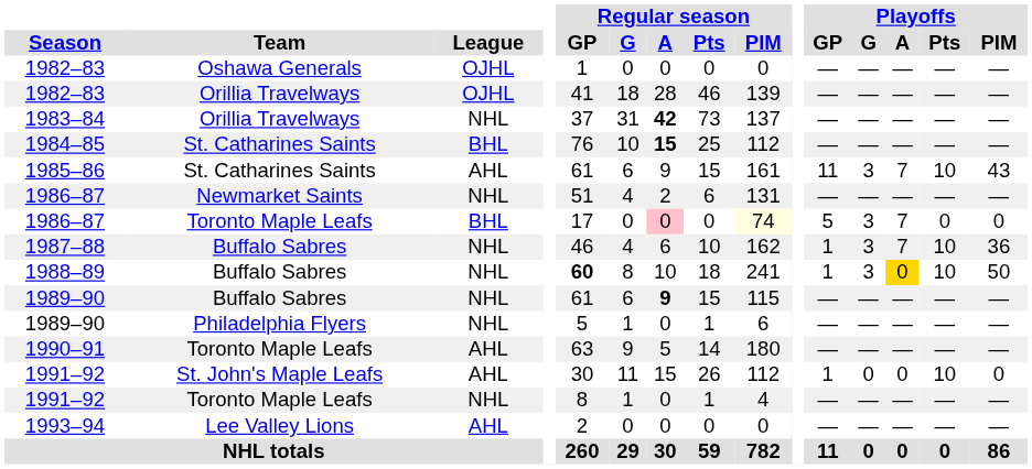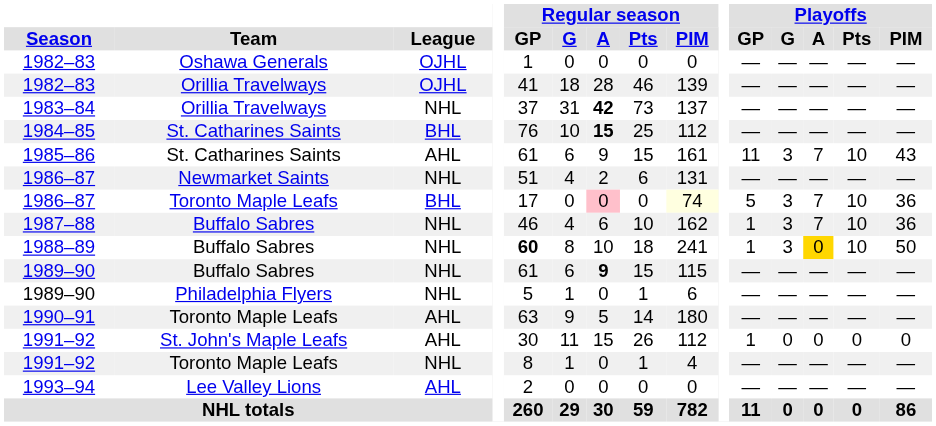1986–87 / Toronto Maple Leafs | Playoffs / Pts: 0 -> 10
1986–87 / Toronto Maple Leafs | Playoffs / PIM: 0 -> 36
1991–92 / St. John's Maple Leafs | Playoffs / Pts: 10 -> 0
